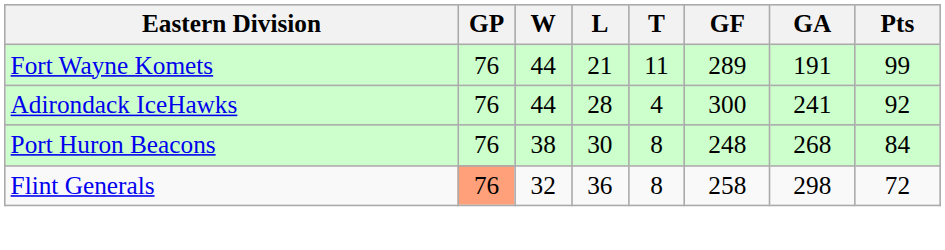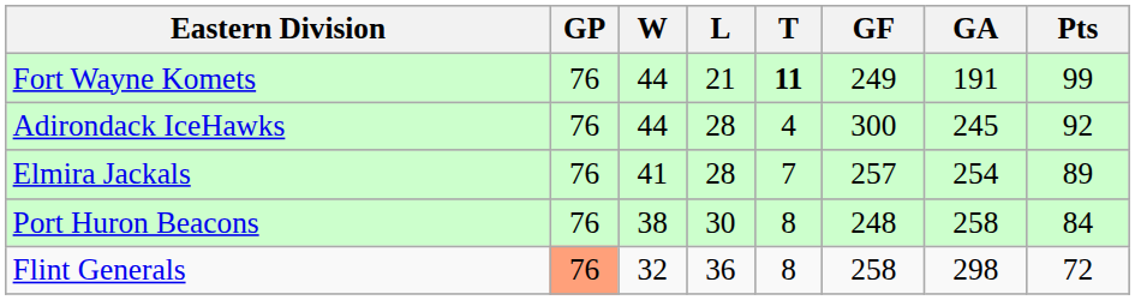Fort Wayne Komets | T: normal -> bold
Fort Wayne Komets | GF: 289 -> 249
Adirondack IceHawks | GA: 241 -> 245
+ row: Elmira Jackals | 76 | 41 | 28 | 7 | 257 | 254 | 89
Port Huron Beacons | GA: 268 -> 258
